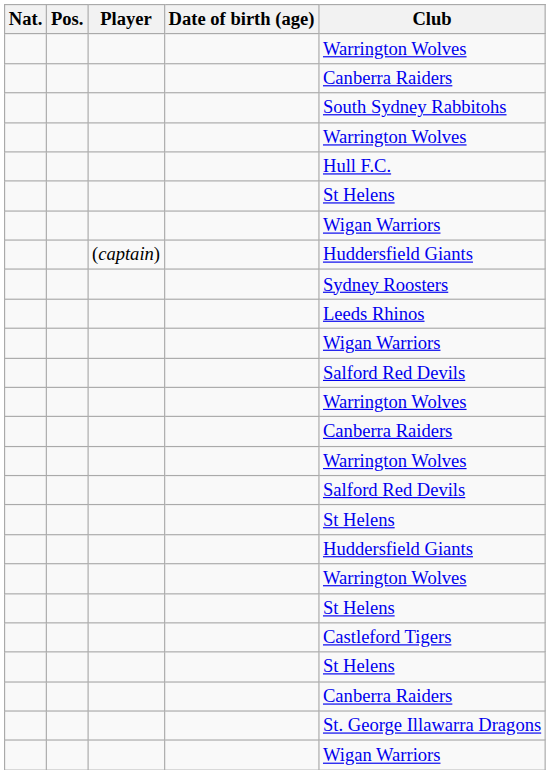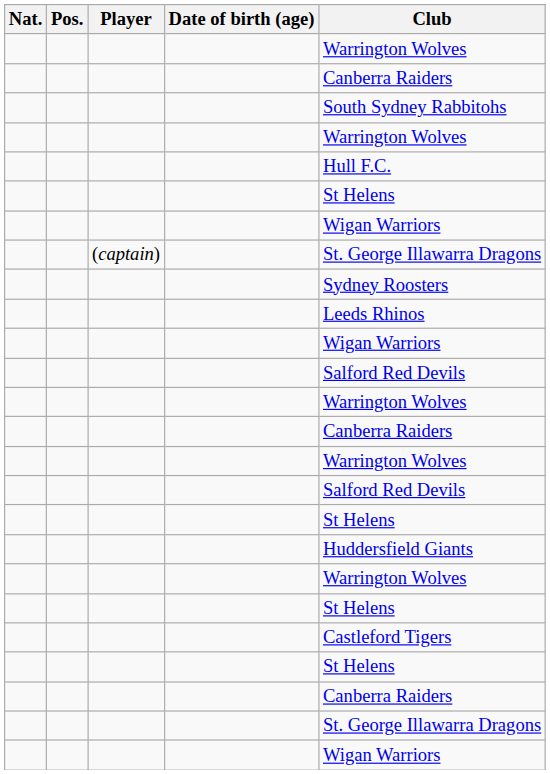(captain) | Club: Huddersfield Giants -> St. George Illawarra Dragons
